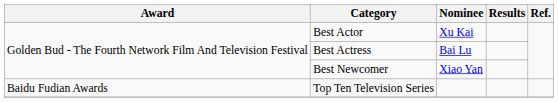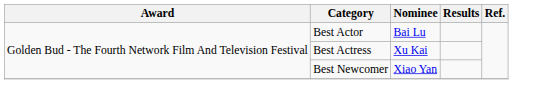Best Actor | Nominee: Xu Kai -> Bai Lu
Best Actress | Nominee: Bai Lu -> Xu Kai
- row: Baidu Fudian Awards | Top Ten Television Series
